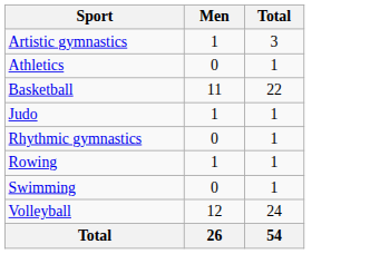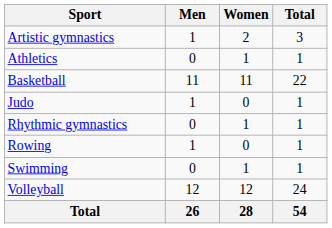+ column: Women | 2 | 1 | 11 | 0 | 1 | 0 | 1 | 12 | 28
